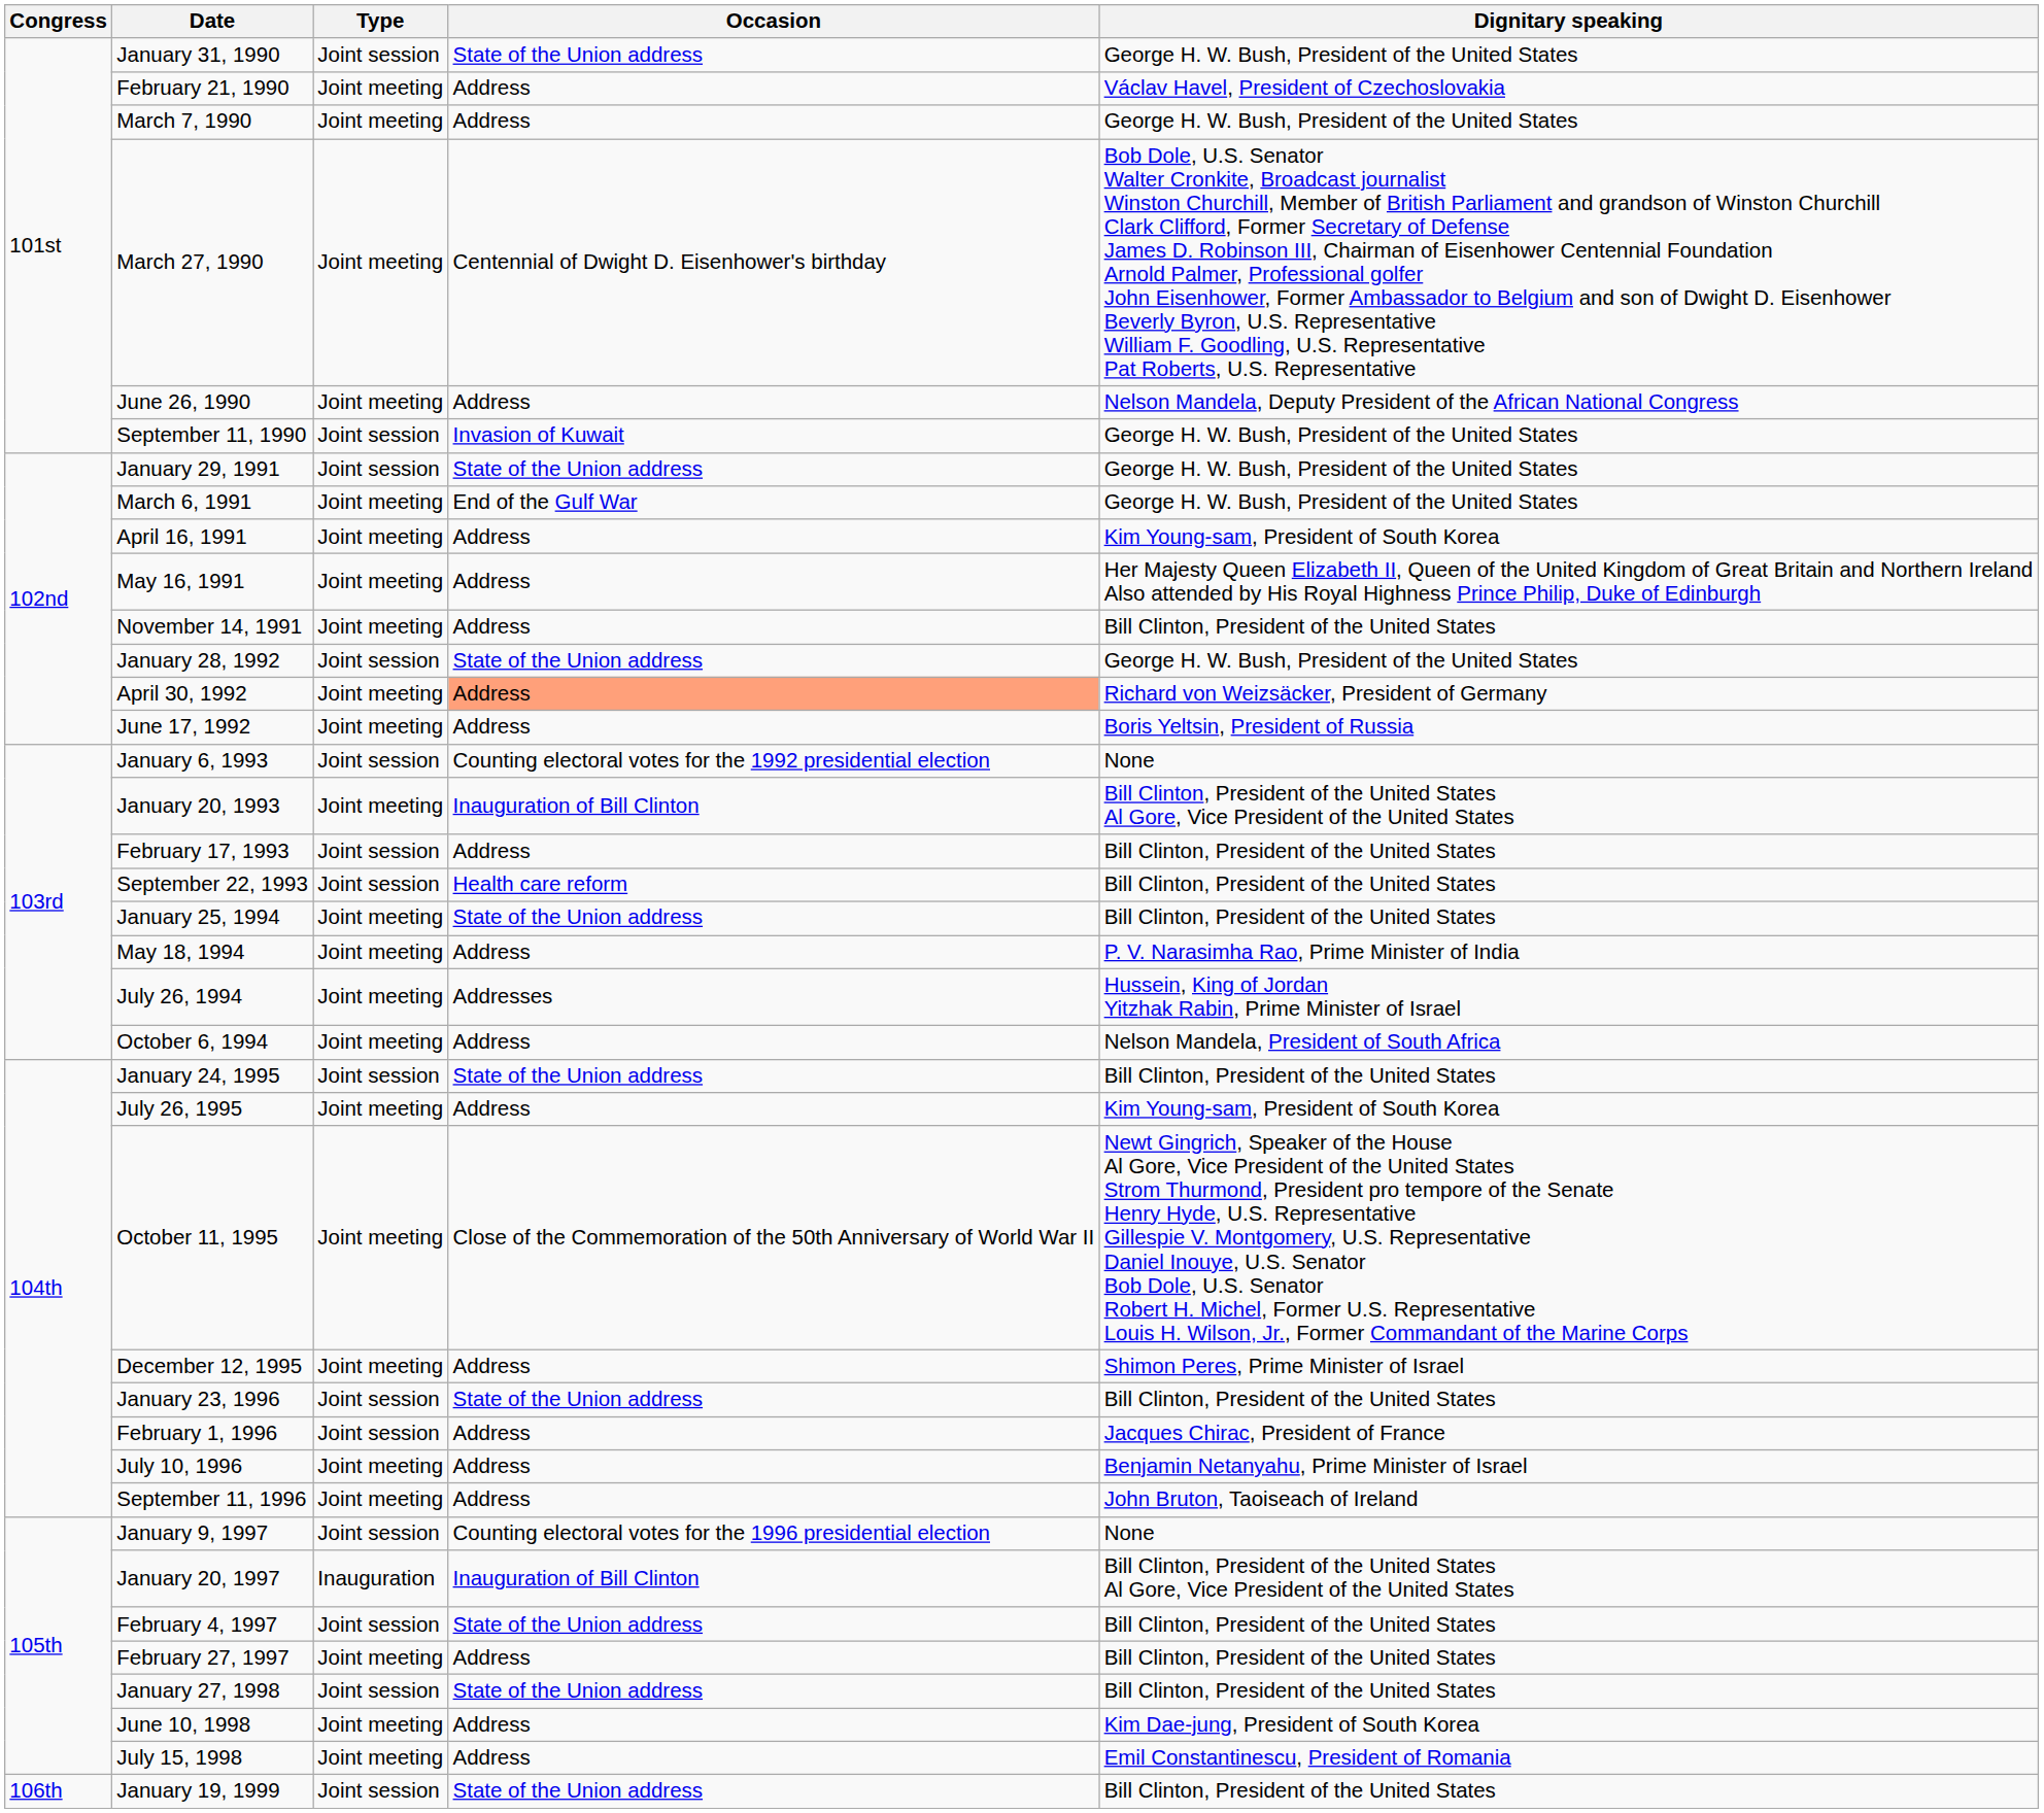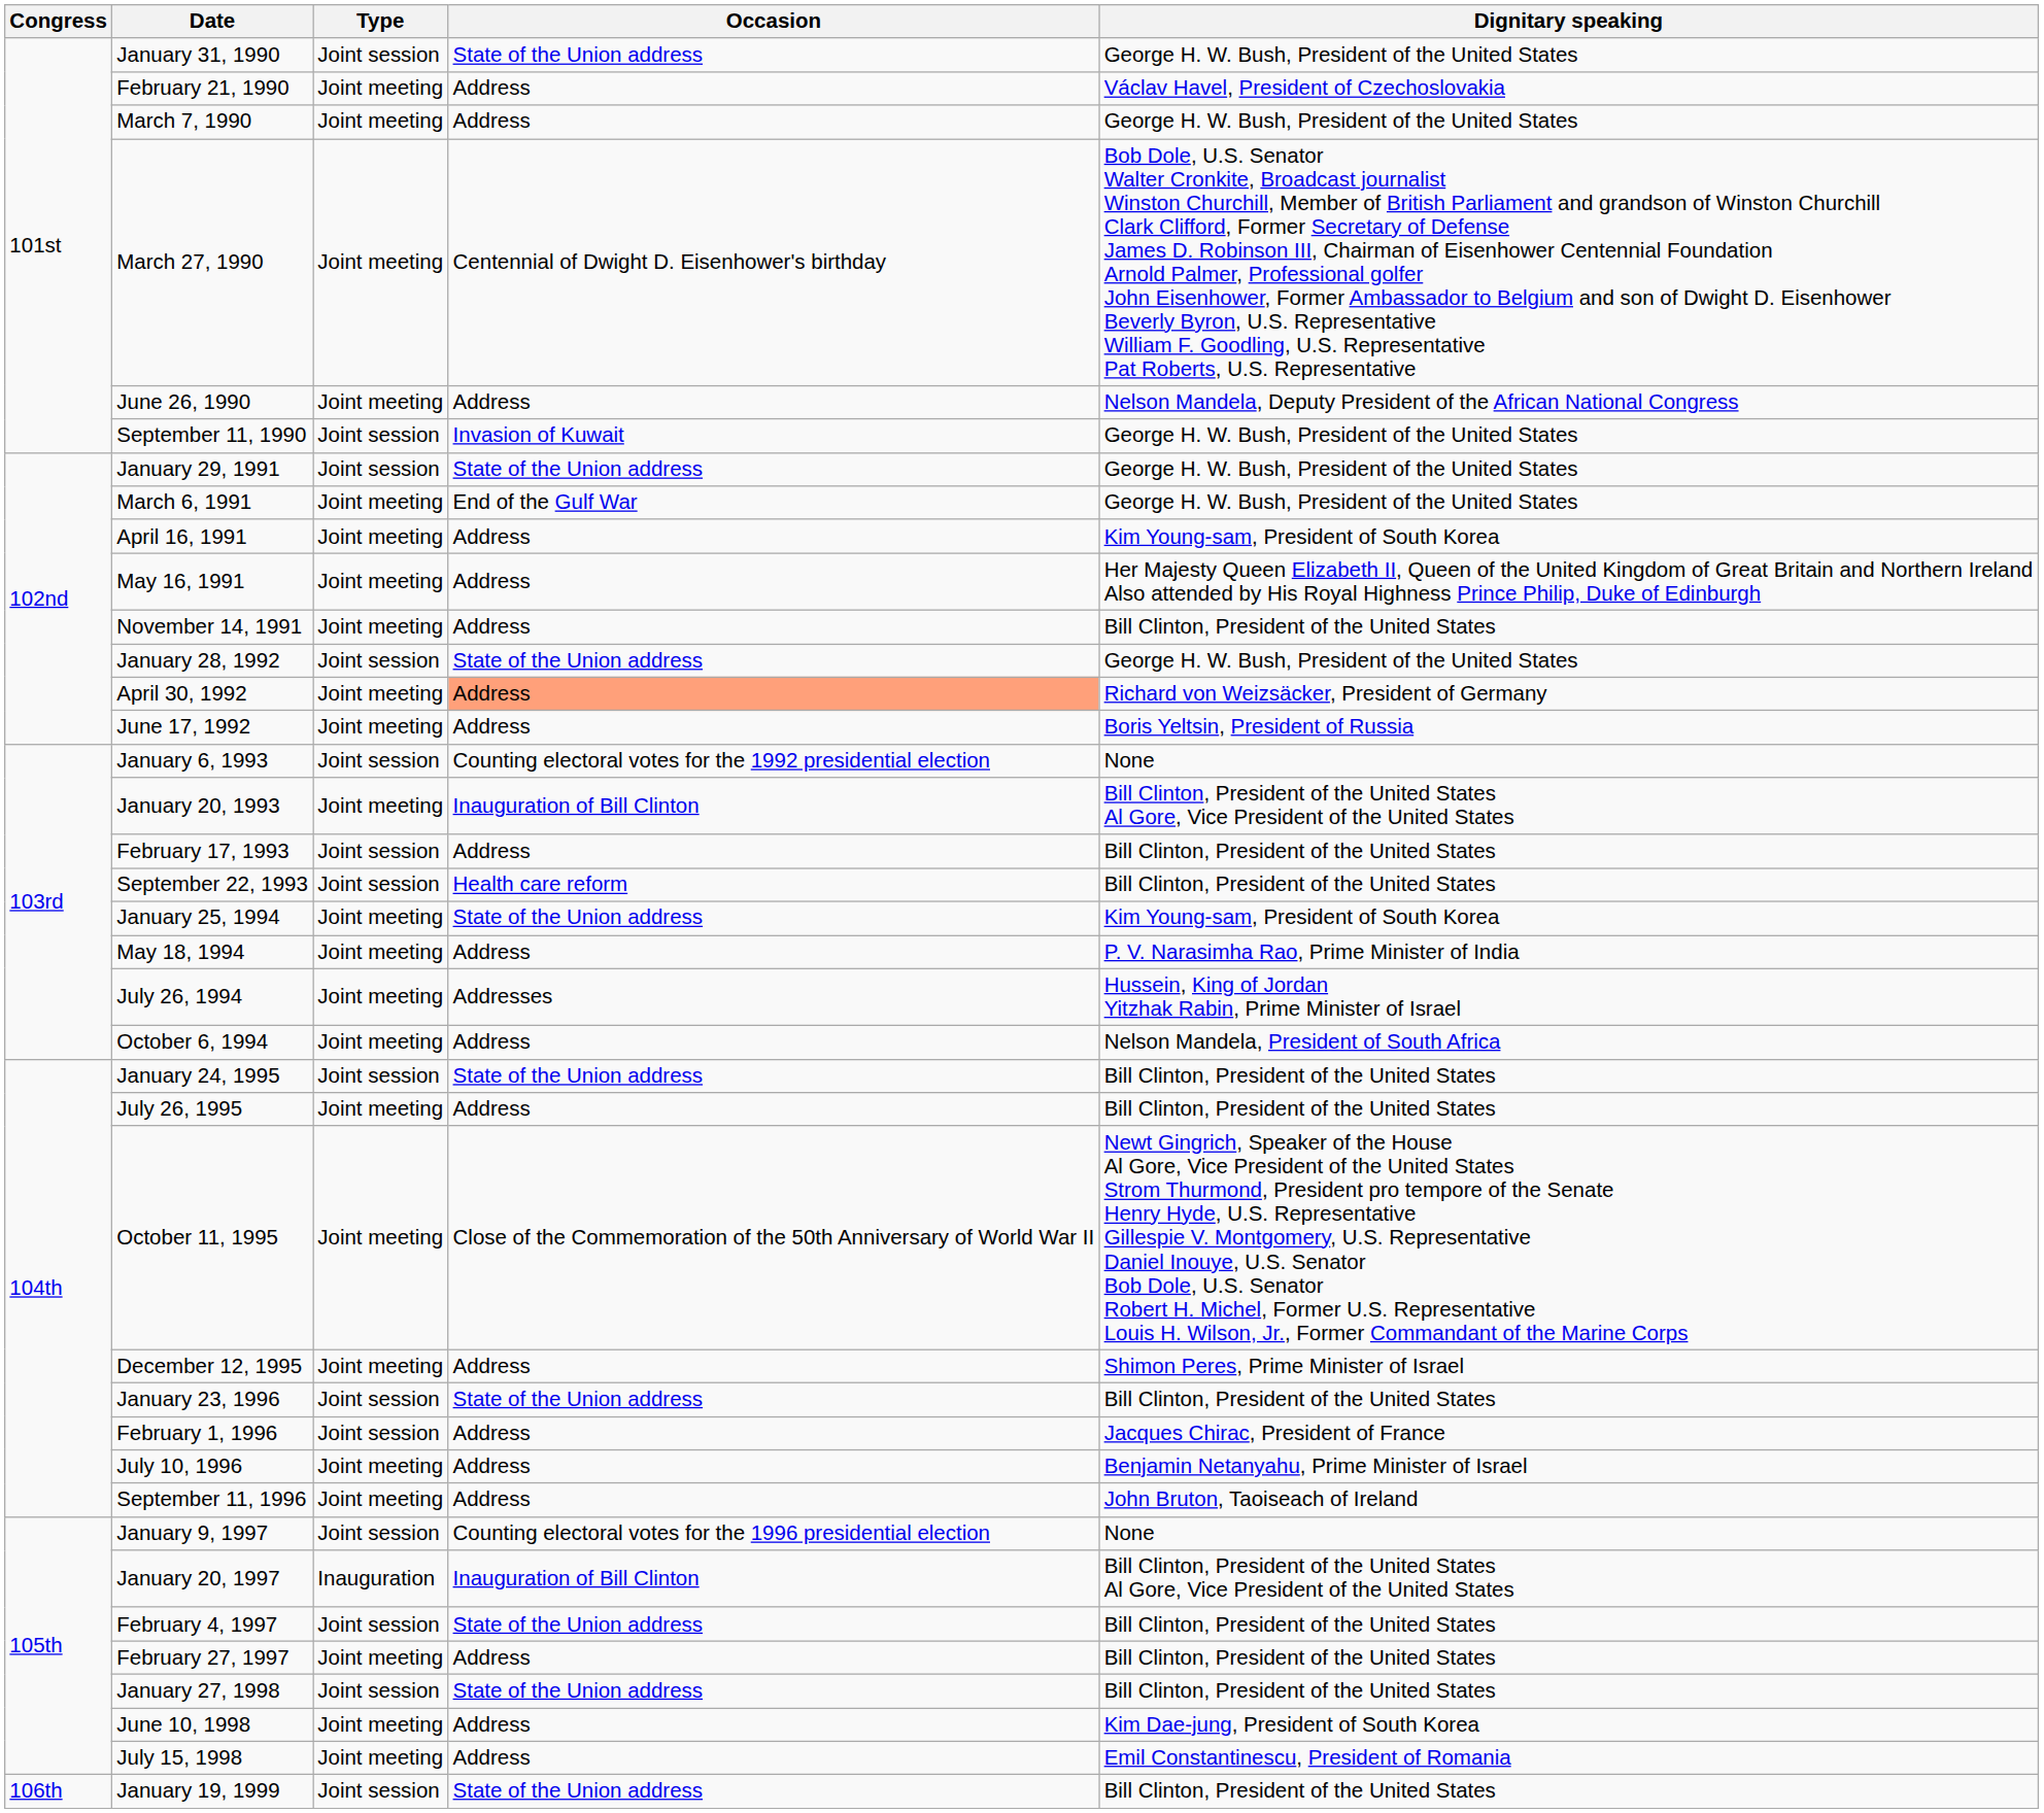January 25, 1994 | Dignitary speaking: Bill Clinton, President of the United States -> Kim Young-sam, President of South Korea
July 26, 1995 | Dignitary speaking: Kim Young-sam, President of South Korea -> Bill Clinton, President of the United States
